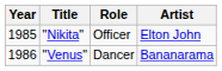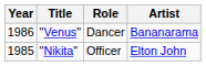rows swapped: "Nikita" <-> "Venus"
